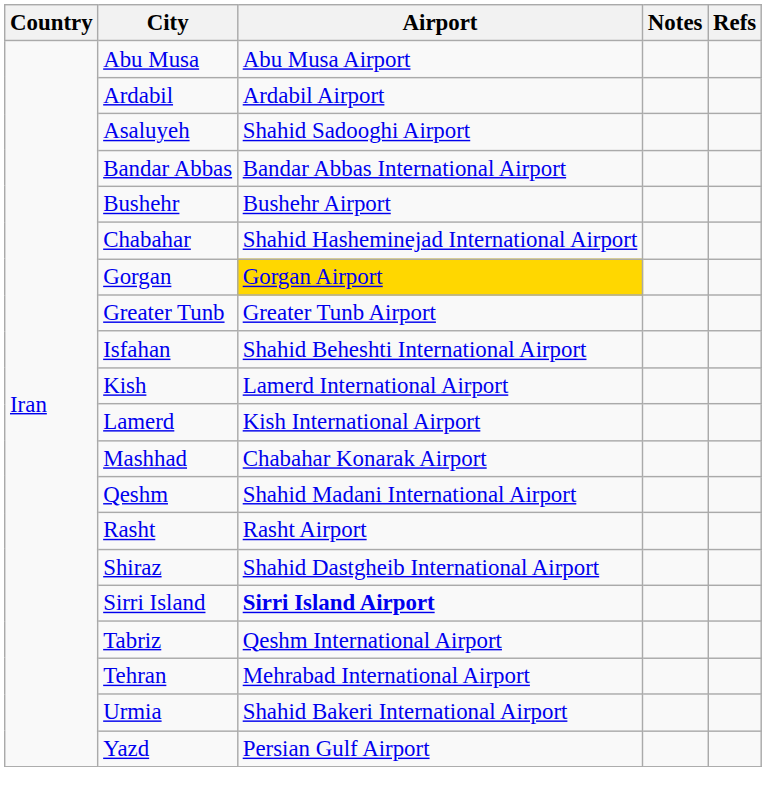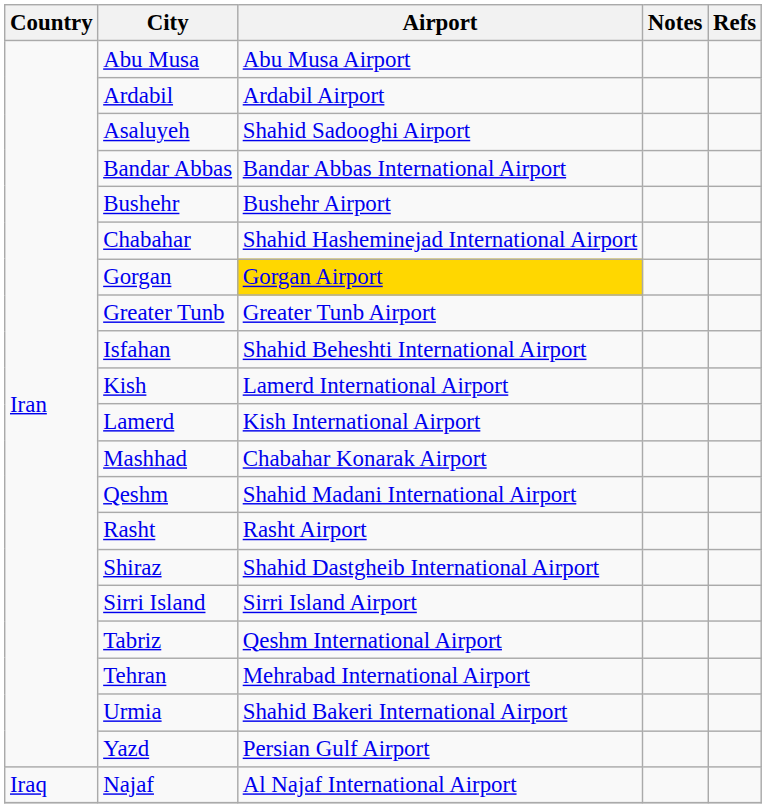Sirri Island | Airport: bold -> normal
+ row: Iraq | Najaf | Al Najaf International Airport
